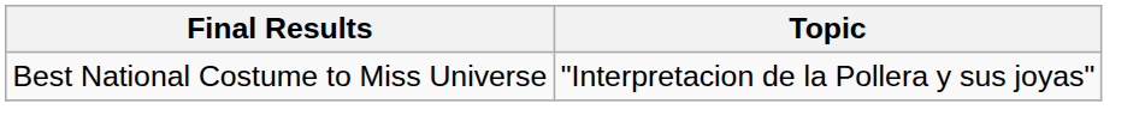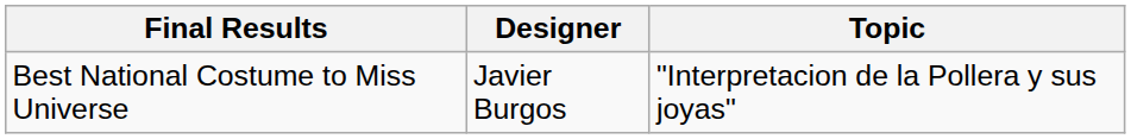+ column: Designer | Javier Burgos
